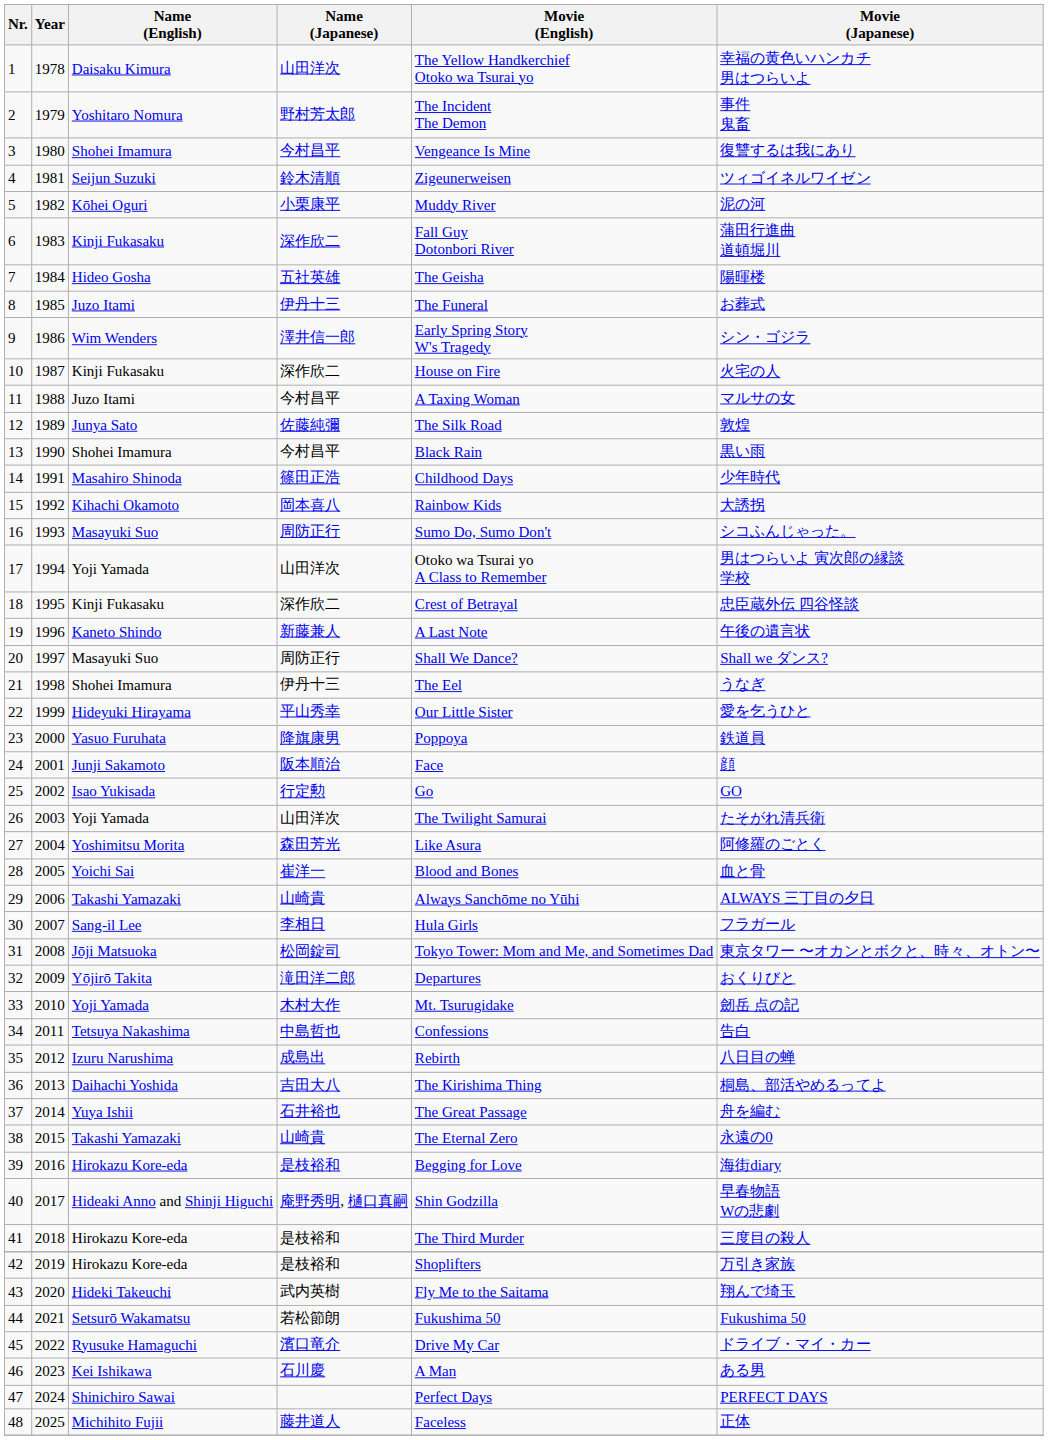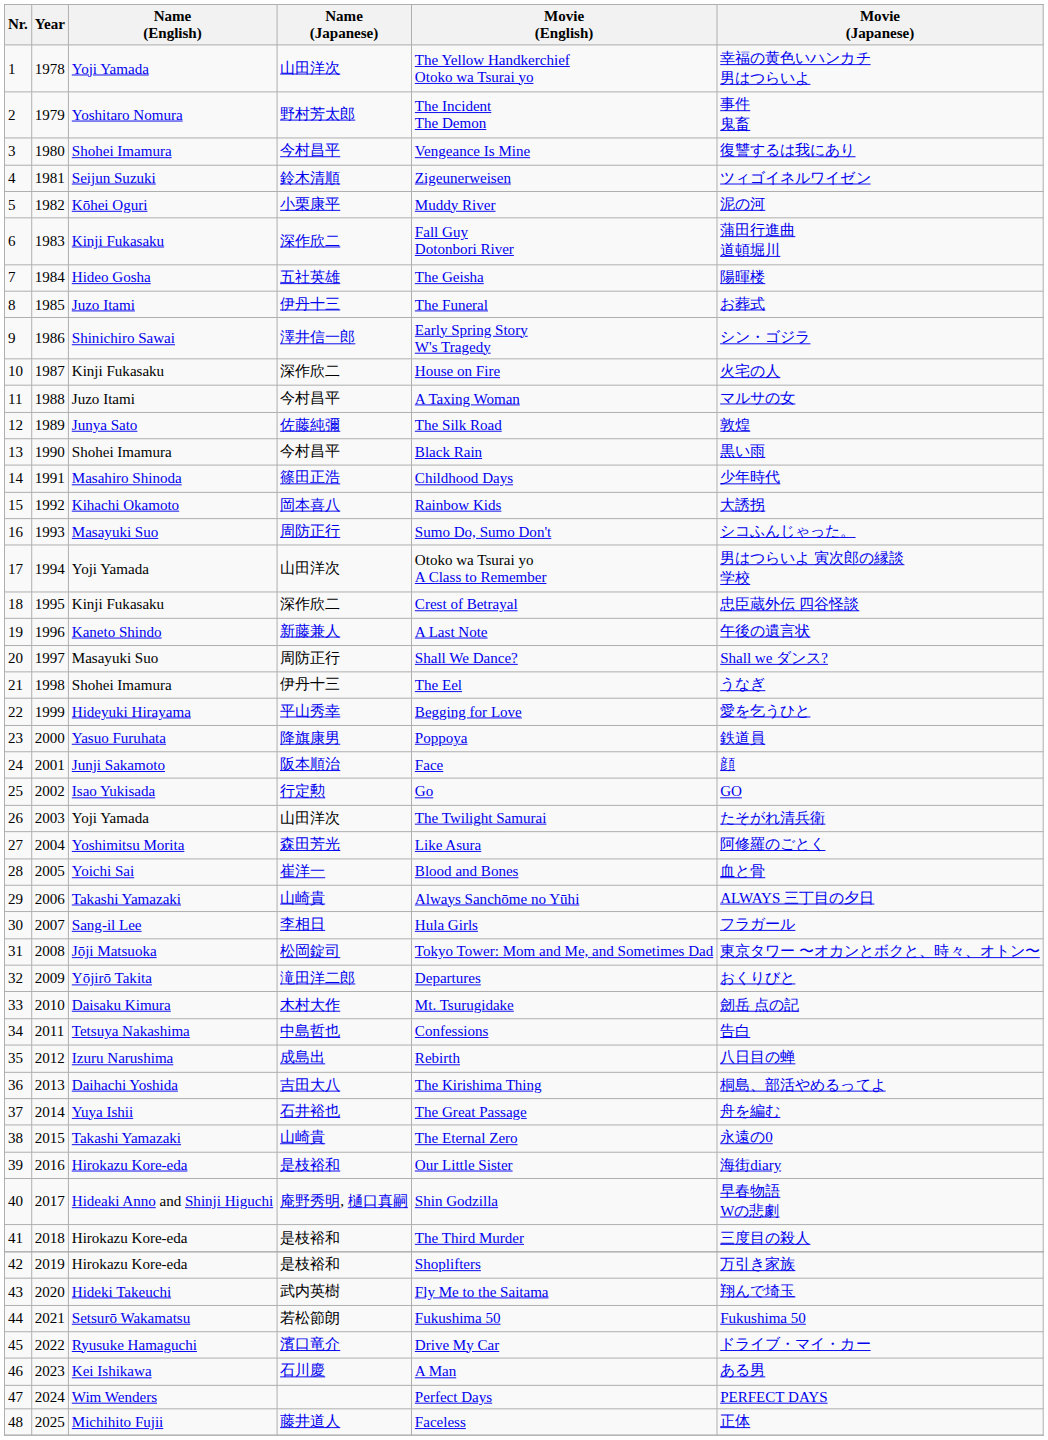1 | Name (English): Daisaku Kimura -> Yoji Yamada
9 | Name (English): Wim Wenders -> Shinichiro Sawai
22 | Movie (English): Our Little Sister -> Begging for Love
33 | Name (English): Yoji Yamada -> Daisaku Kimura
39 | Movie (English): Begging for Love -> Our Little Sister
47 | Name (English): Shinichiro Sawai -> Wim Wenders
